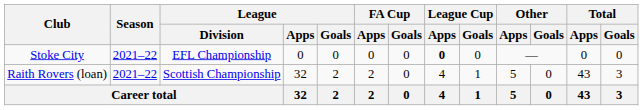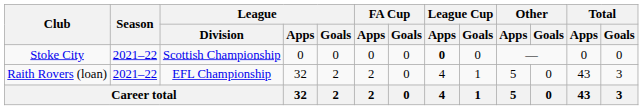Stoke City | League / Division: EFL Championship -> Scottish Championship
Raith Rovers (loan) | League / Division: Scottish Championship -> EFL Championship
